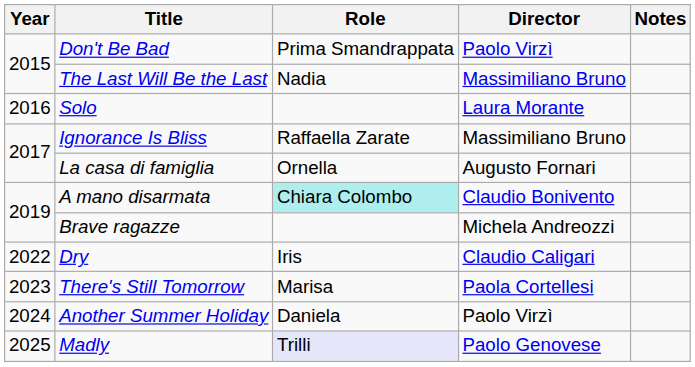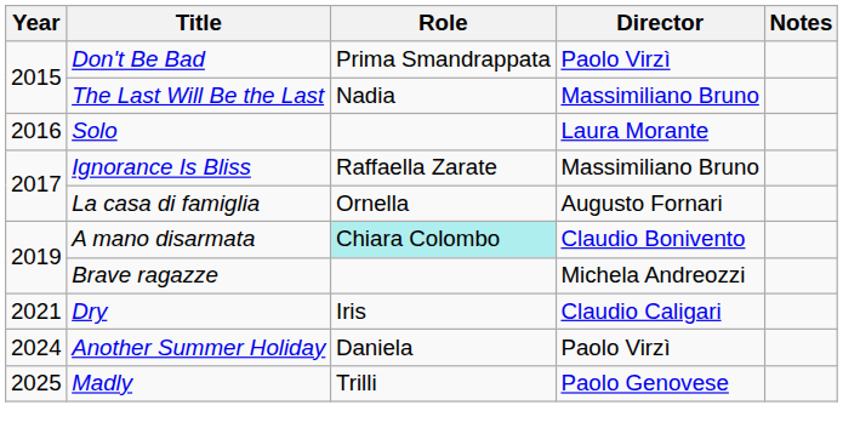Dry | Year: 2022 -> 2021
- row: 2023 | There's Still Tomorrow | Marisa | Paola Cortellesi
Madly | Role: lavender background -> no background
